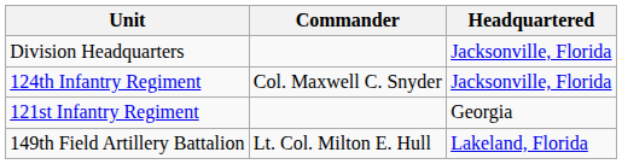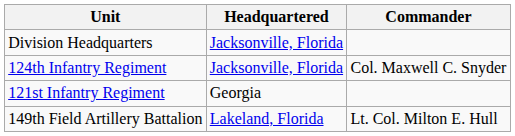columns swapped: Headquartered <-> Commander
